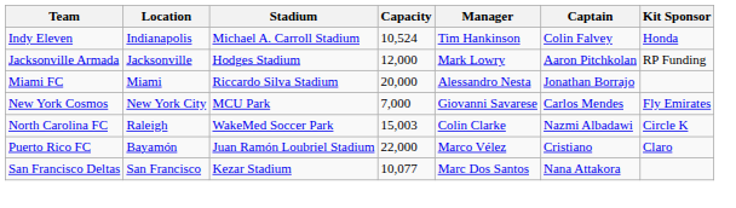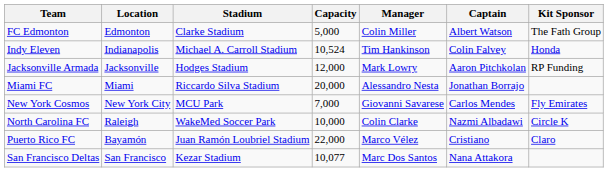+ row: FC Edmonton | Edmonton | Clarke Stadium | 5,000 | Colin Miller | Albert Watson | The Fath Group
North Carolina FC | Capacity: 15,003 -> 10,000
